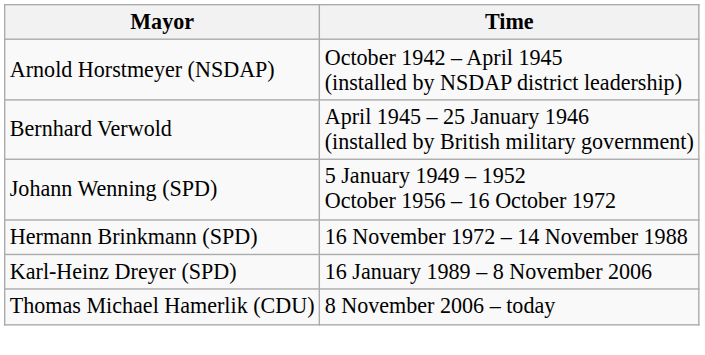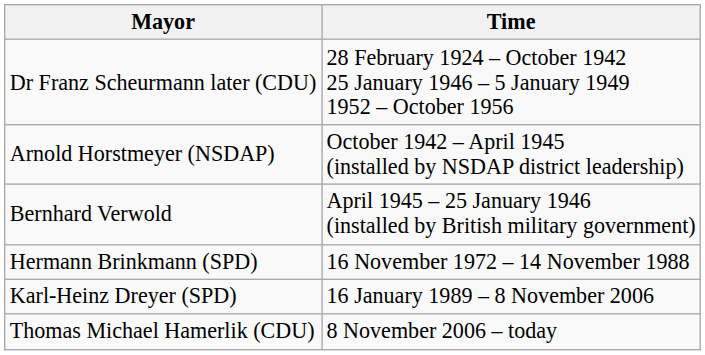+ row: Dr Franz Scheurmann later (CDU) | 28 February 1924 – October 1942 25 January 1946 – 5 January 1949 1952 – October 1956
- row: Johann Wenning (SPD) | 5 January 1949 – 1952 October 1956 – 16 October 1972
